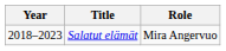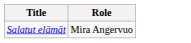- column: Year | 2018–2023
